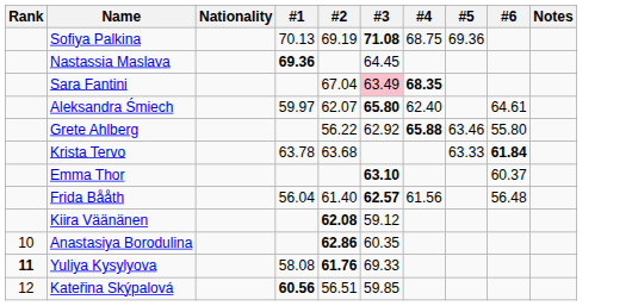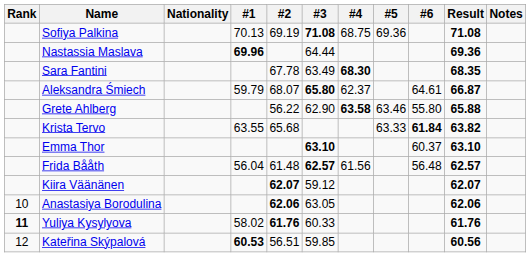+ column: Result | 71.08 | 69.36 | 68.35 | 66.87 | 65.88 | 63.82 | 63.10 | 62.57 | 62.07 | 62.06 | 61.76 | 60.56
Nastassia Maslava | #1: 69.36 -> 69.96
Nastassia Maslava | #3: 64.45 -> 64.44
Sara Fantini | #2: 67.04 -> 67.78
Sara Fantini | #3: pink background -> no background
Sara Fantini | #4: 68.35 -> 68.30
Aleksandra Śmiech | #1: 59.97 -> 59.79
Aleksandra Śmiech | #2: 62.07 -> 68.07
Aleksandra Śmiech | #4: 62.40 -> 62.37
Grete Ahlberg | #3: 62.92 -> 62.90
Grete Ahlberg | #4: 65.88 -> 63.58
Krista Tervo | #1: 63.78 -> 63.55
Krista Tervo | #2: 63.68 -> 65.68
Frida Bååth | #2: 61.40 -> 61.48
Kiira Väänänen | #2: 62.08 -> 62.07
Anastasiya Borodulina | #2: 62.86 -> 62.06
Anastasiya Borodulina | #3: 60.35 -> 63.05
Yuliya Kysylyova | #1: 58.08 -> 58.02
Yuliya Kysylyova | #3: 69.33 -> 60.33
Kateřina Skýpalová | #1: 60.56 -> 60.53
